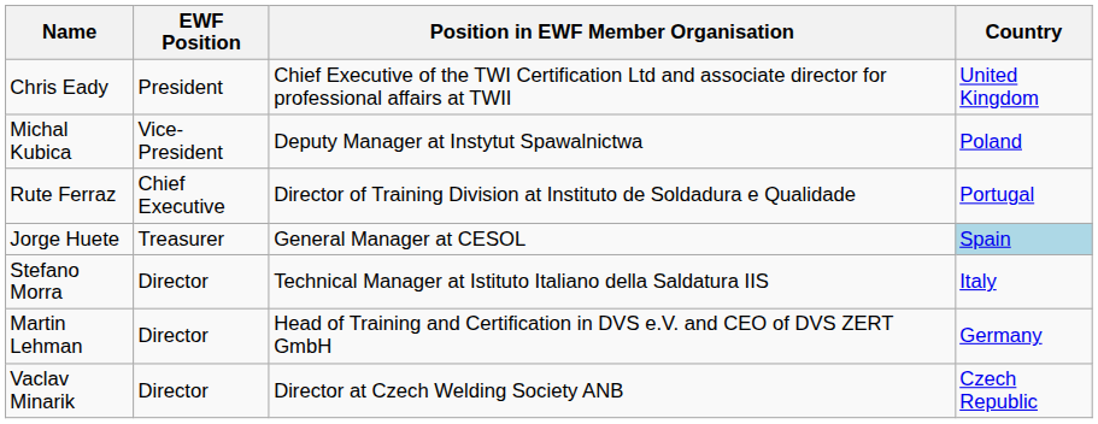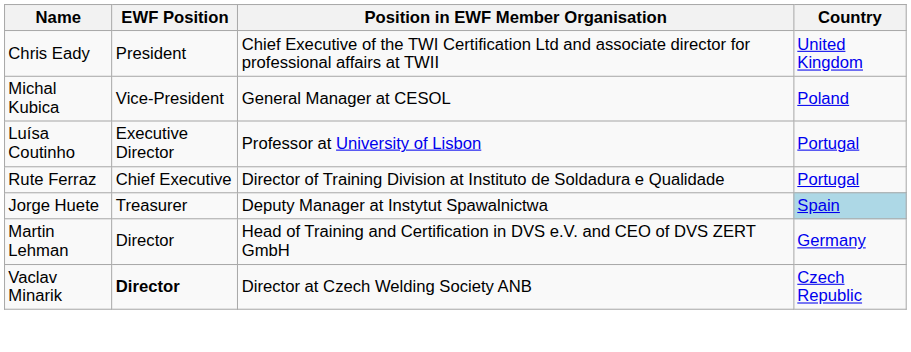Michal Kubica | Position in EWF Member Organisation: Deputy Manager at Instytut Spawalnictwa -> General Manager at CESOL
+ row: Luísa Coutinho | Executive Director | Professor at University of Lisbon | Portugal
Jorge Huete | Position in EWF Member Organisation: General Manager at CESOL -> Deputy Manager at Instytut Spawalnictwa
- row: Stefano Morra | Director | Technical Manager at Istituto Italiano della Saldatura IIS | Italy
Vaclav Minarik | EWF Position: normal -> bold
